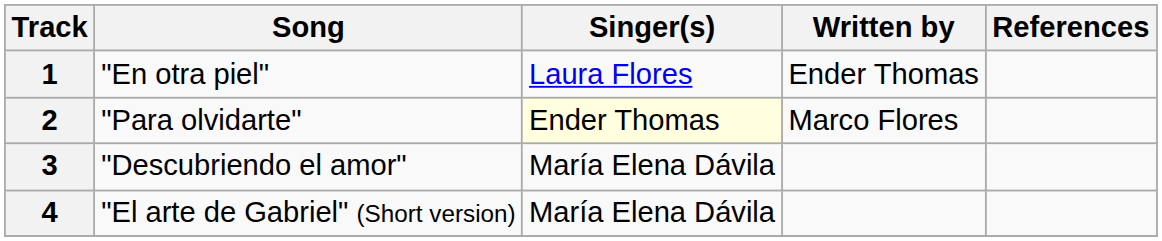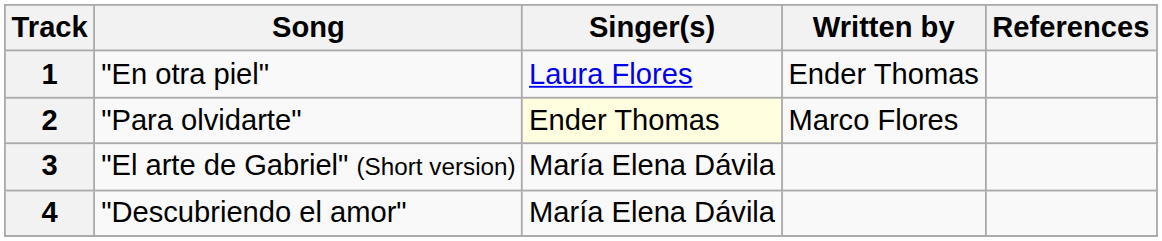3 | Song: "Descubriendo el amor" -> "El arte de Gabriel" (Short version)
4 | Song: "El arte de Gabriel" (Short version) -> "Descubriendo el amor"
